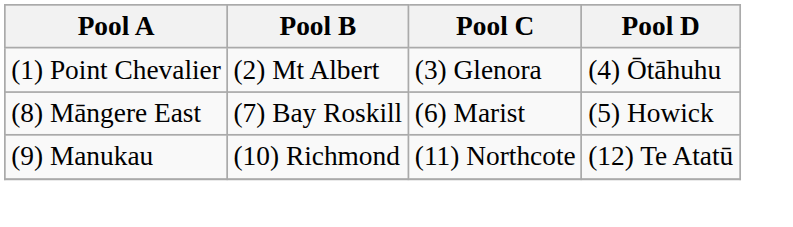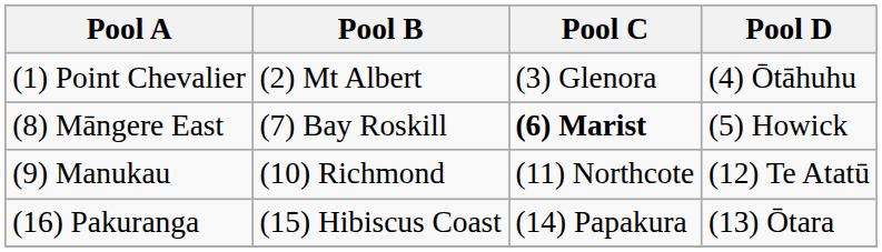(8) Māngere East | Pool C: normal -> bold
+ row: (16) Pakuranga | (15) Hibiscus Coast | (14) Papakura | (13) Ōtara
